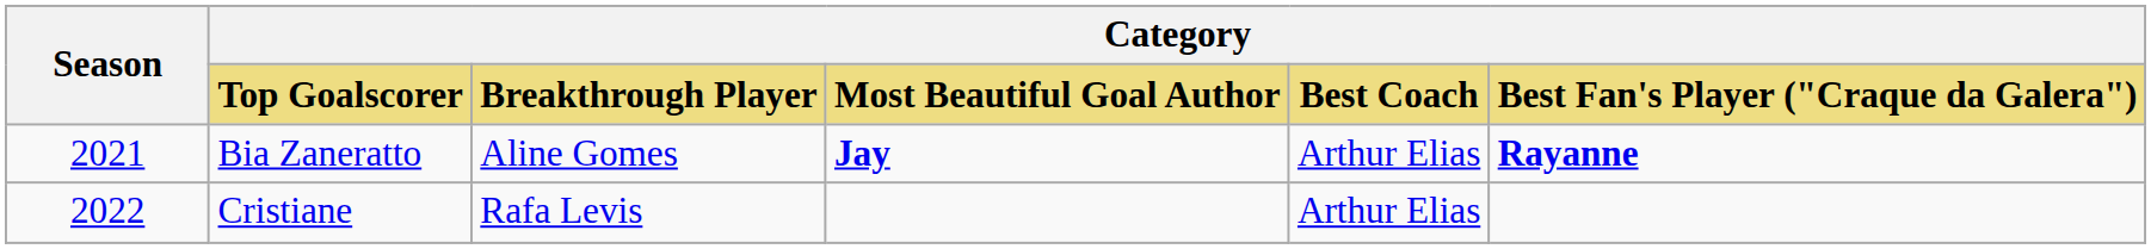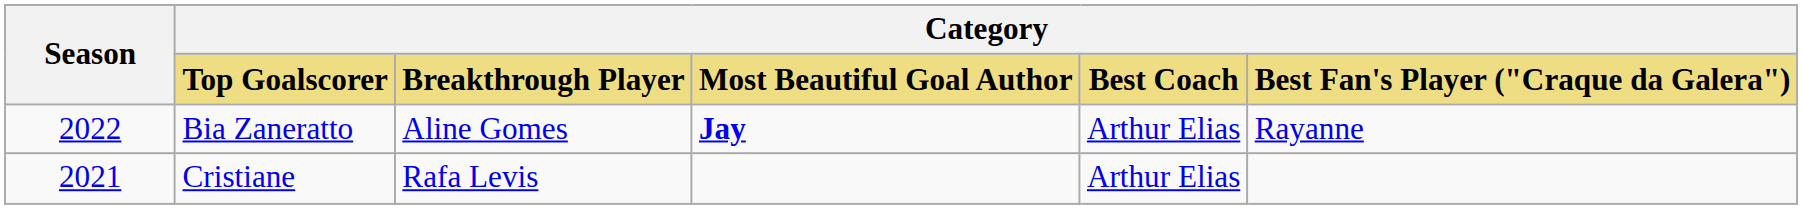Bia Zaneratto | Season: 2021 -> 2022
Bia Zaneratto | Category / Best Fan's Player ("Craque da Galera"): bold -> normal
Cristiane | Season: 2022 -> 2021
